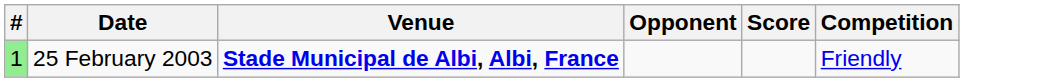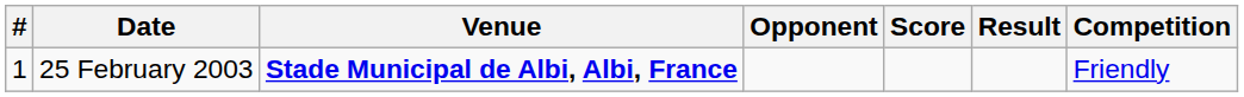+ column: Result
25 February 2003 | #: lightgreen background -> no background
